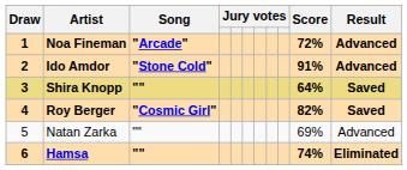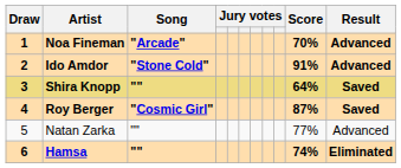Noa Fineman | Score: 72% -> 70%
Roy Berger | Score: 82% -> 87%
Natan Zarka | Score: 69% -> 77%
